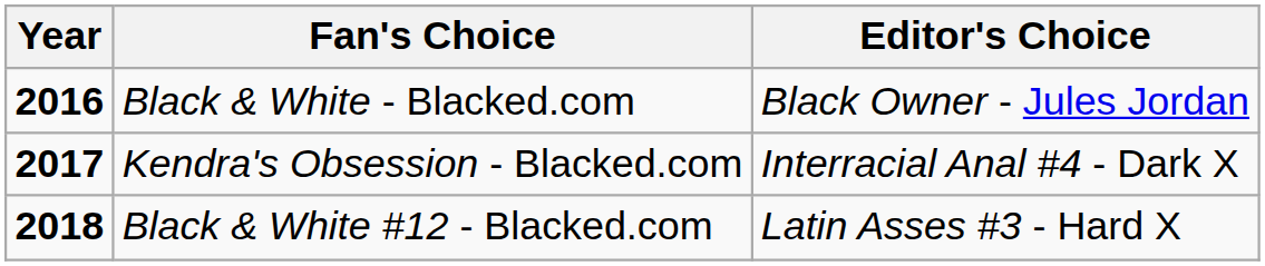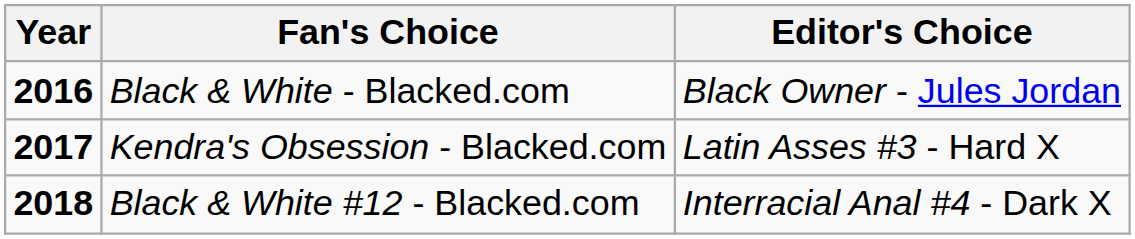Kendra's Obsession - Blacked.com | Editor's Choice: Interracial Anal #4 - Dark X -> Latin Asses #3 - Hard X
Black & White #12 - Blacked.com | Editor's Choice: Latin Asses #3 - Hard X -> Interracial Anal #4 - Dark X
